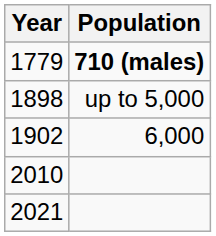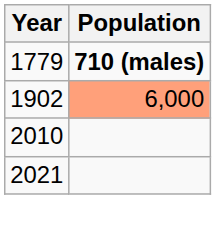- row: 1898 | up to 5,000
1902 | Population: no background -> lightsalmon background
